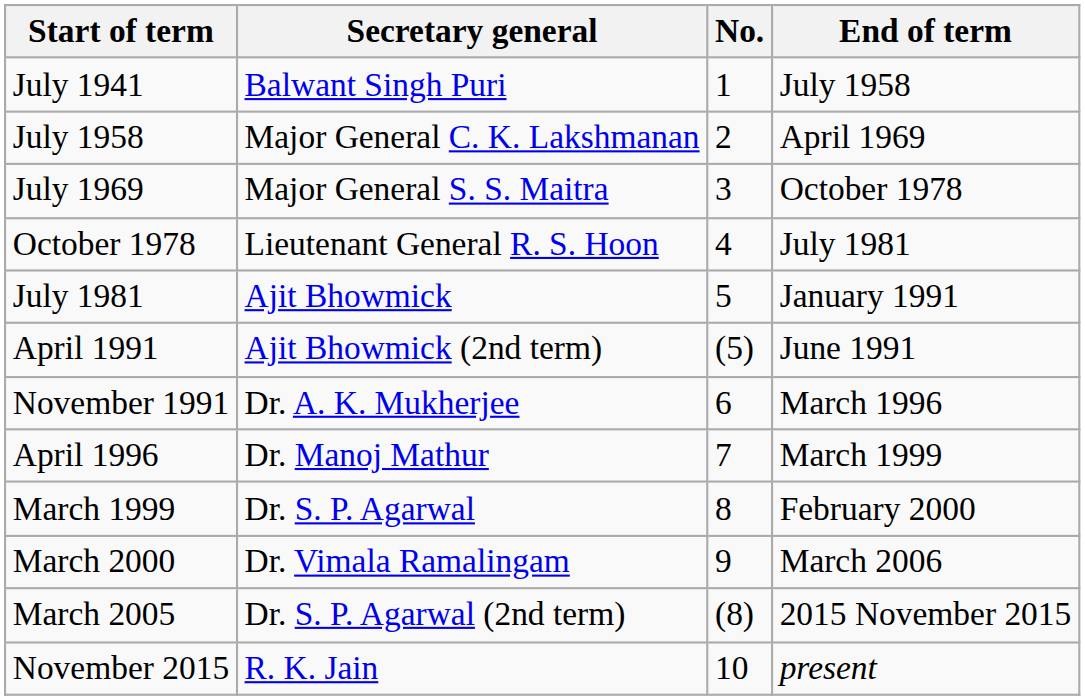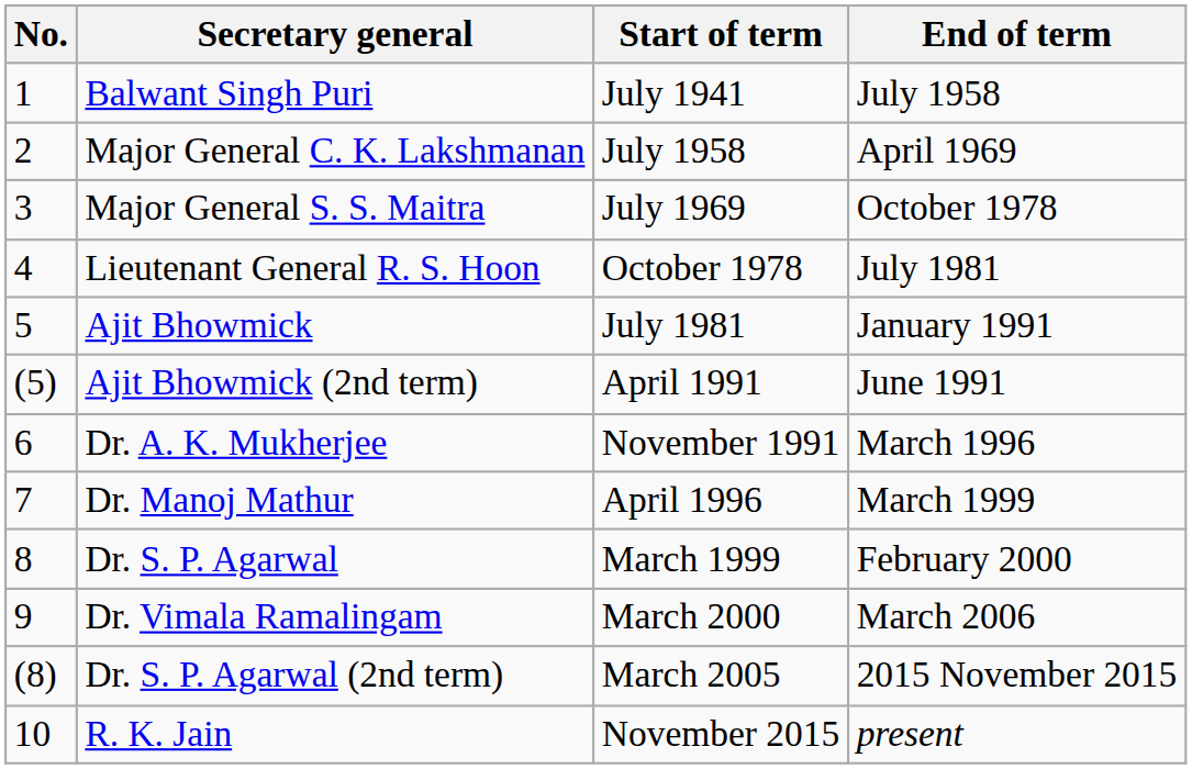columns swapped: No. <-> Start of term
